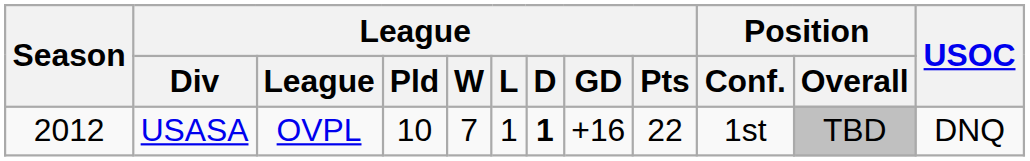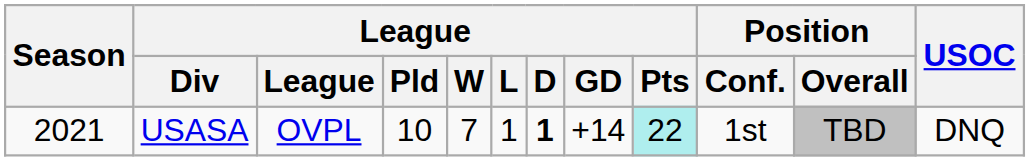USASA | Season: 2012 -> 2021
USASA | League / GD: +16 -> +14
USASA | League / Pts: no background -> paleturquoise background
